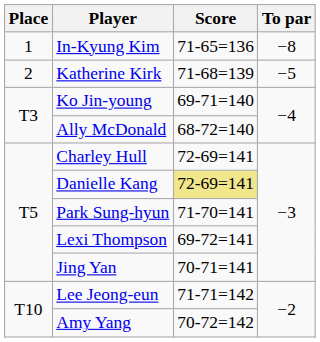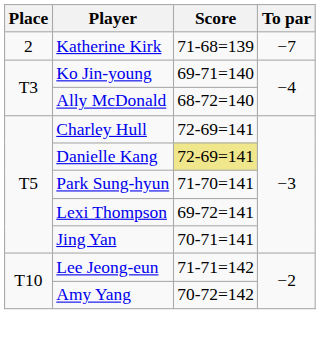- row: 1 | In-Kyung Kim | 71-65=136 | −8
Katherine Kirk | To par: −5 -> −7
